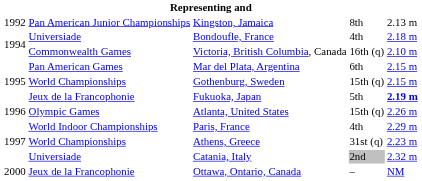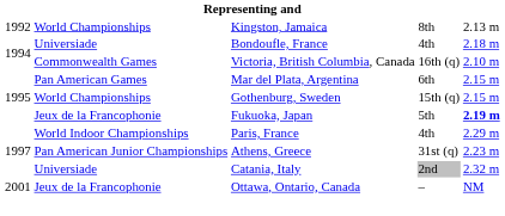Kingston, Jamaica | column 2: Pan American Junior Championships -> World Championships
- row: 1996 | Olympic Games | Atlanta, United States | 15th (q) | 2.26 m
Athens, Greece | column 2: World Championships -> Pan American Junior Championships
Ottawa, Ontario, Canada | column 1: 2000 -> 2001
